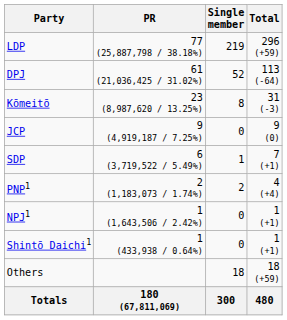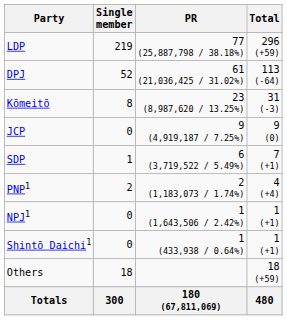columns swapped: Single member <-> PR
